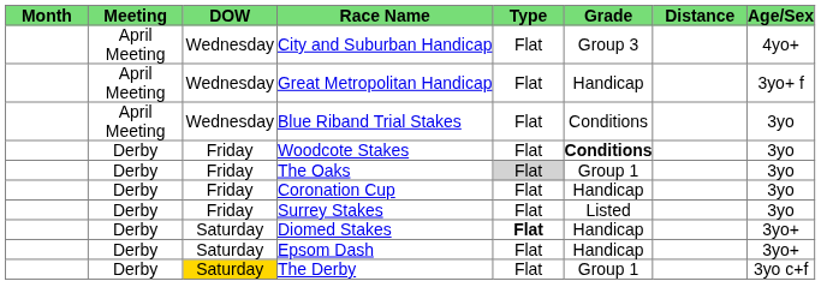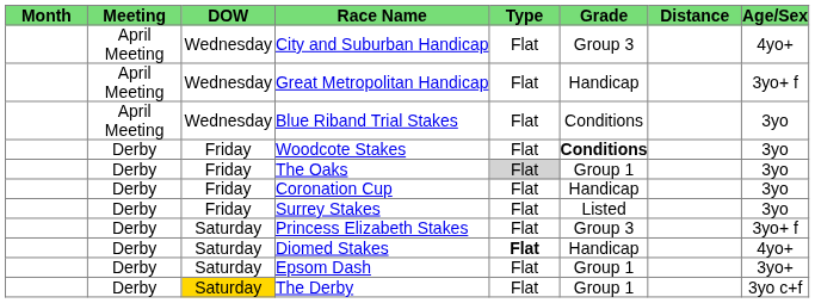+ row: Derby | Saturday | Princess Elizabeth Stakes | Flat | Group 3 | 3yo+ f
Diomed Stakes | Age/Sex: 3yo+ -> 4yo+
Epsom Dash | Grade: Handicap -> Group 1
